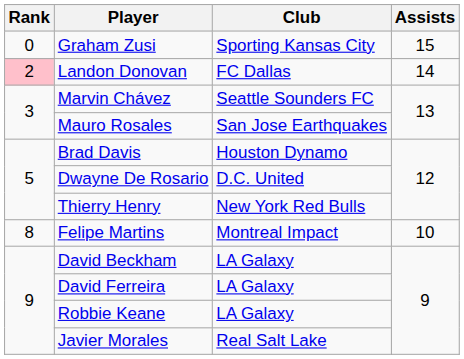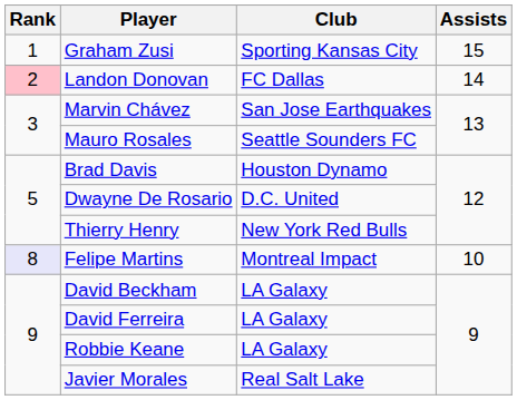Graham Zusi | Rank: 0 -> 1
Marvin Chávez | Club: Seattle Sounders FC -> San Jose Earthquakes
Mauro Rosales | Club: San Jose Earthquakes -> Seattle Sounders FC
Felipe Martins | Rank: no background -> lavender background
